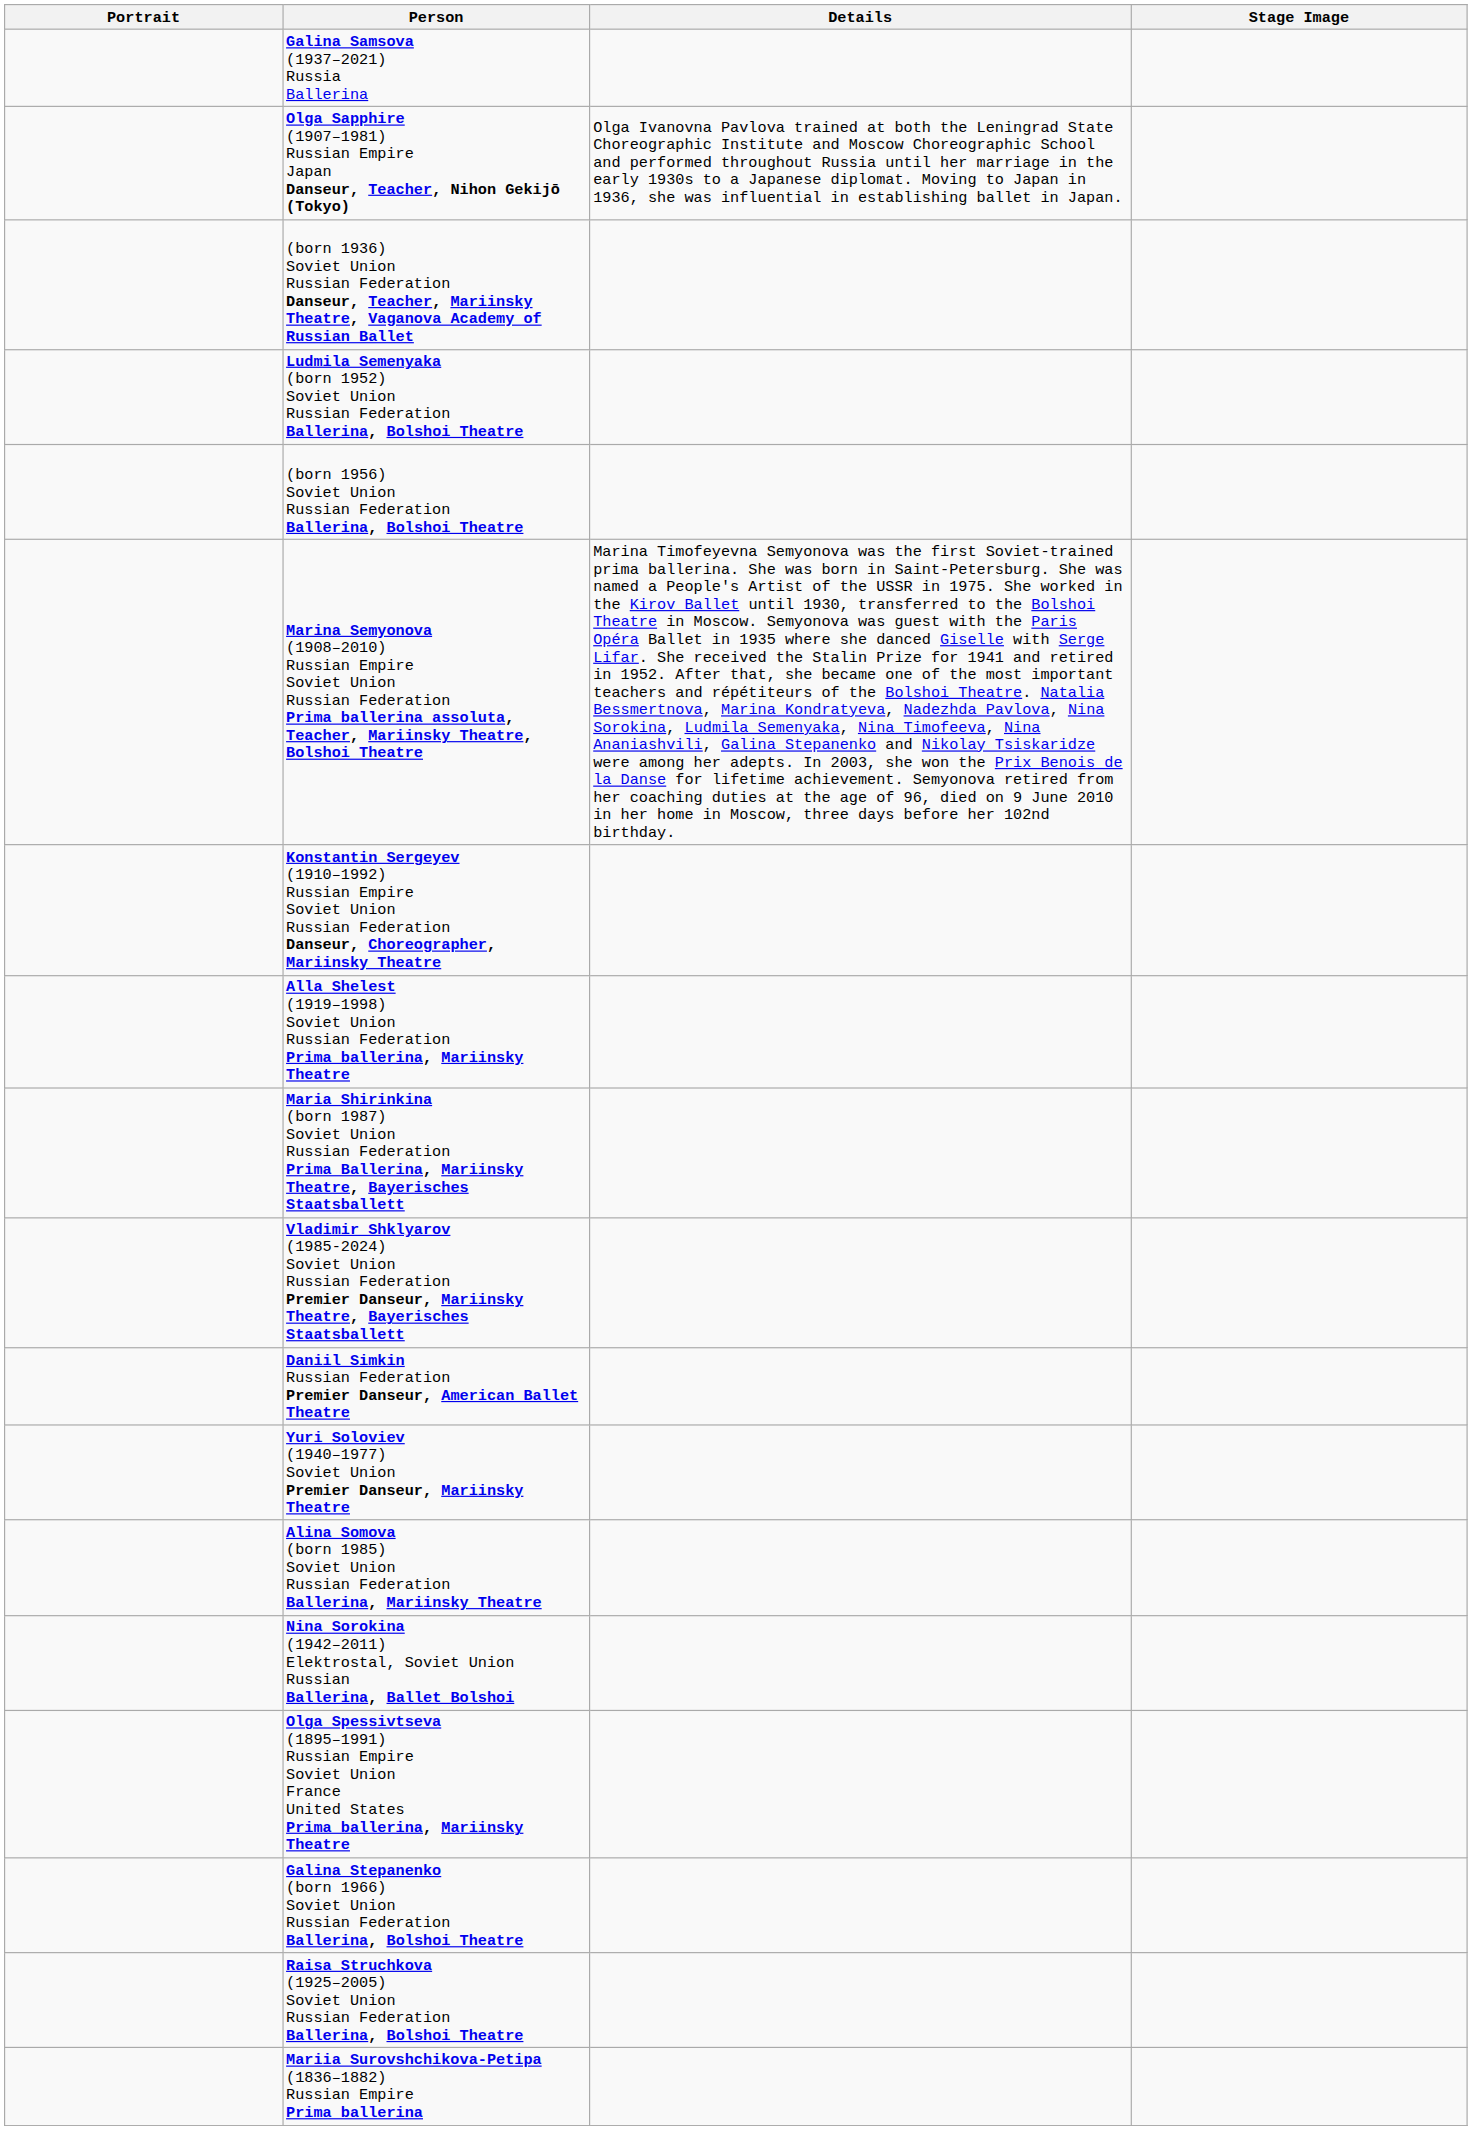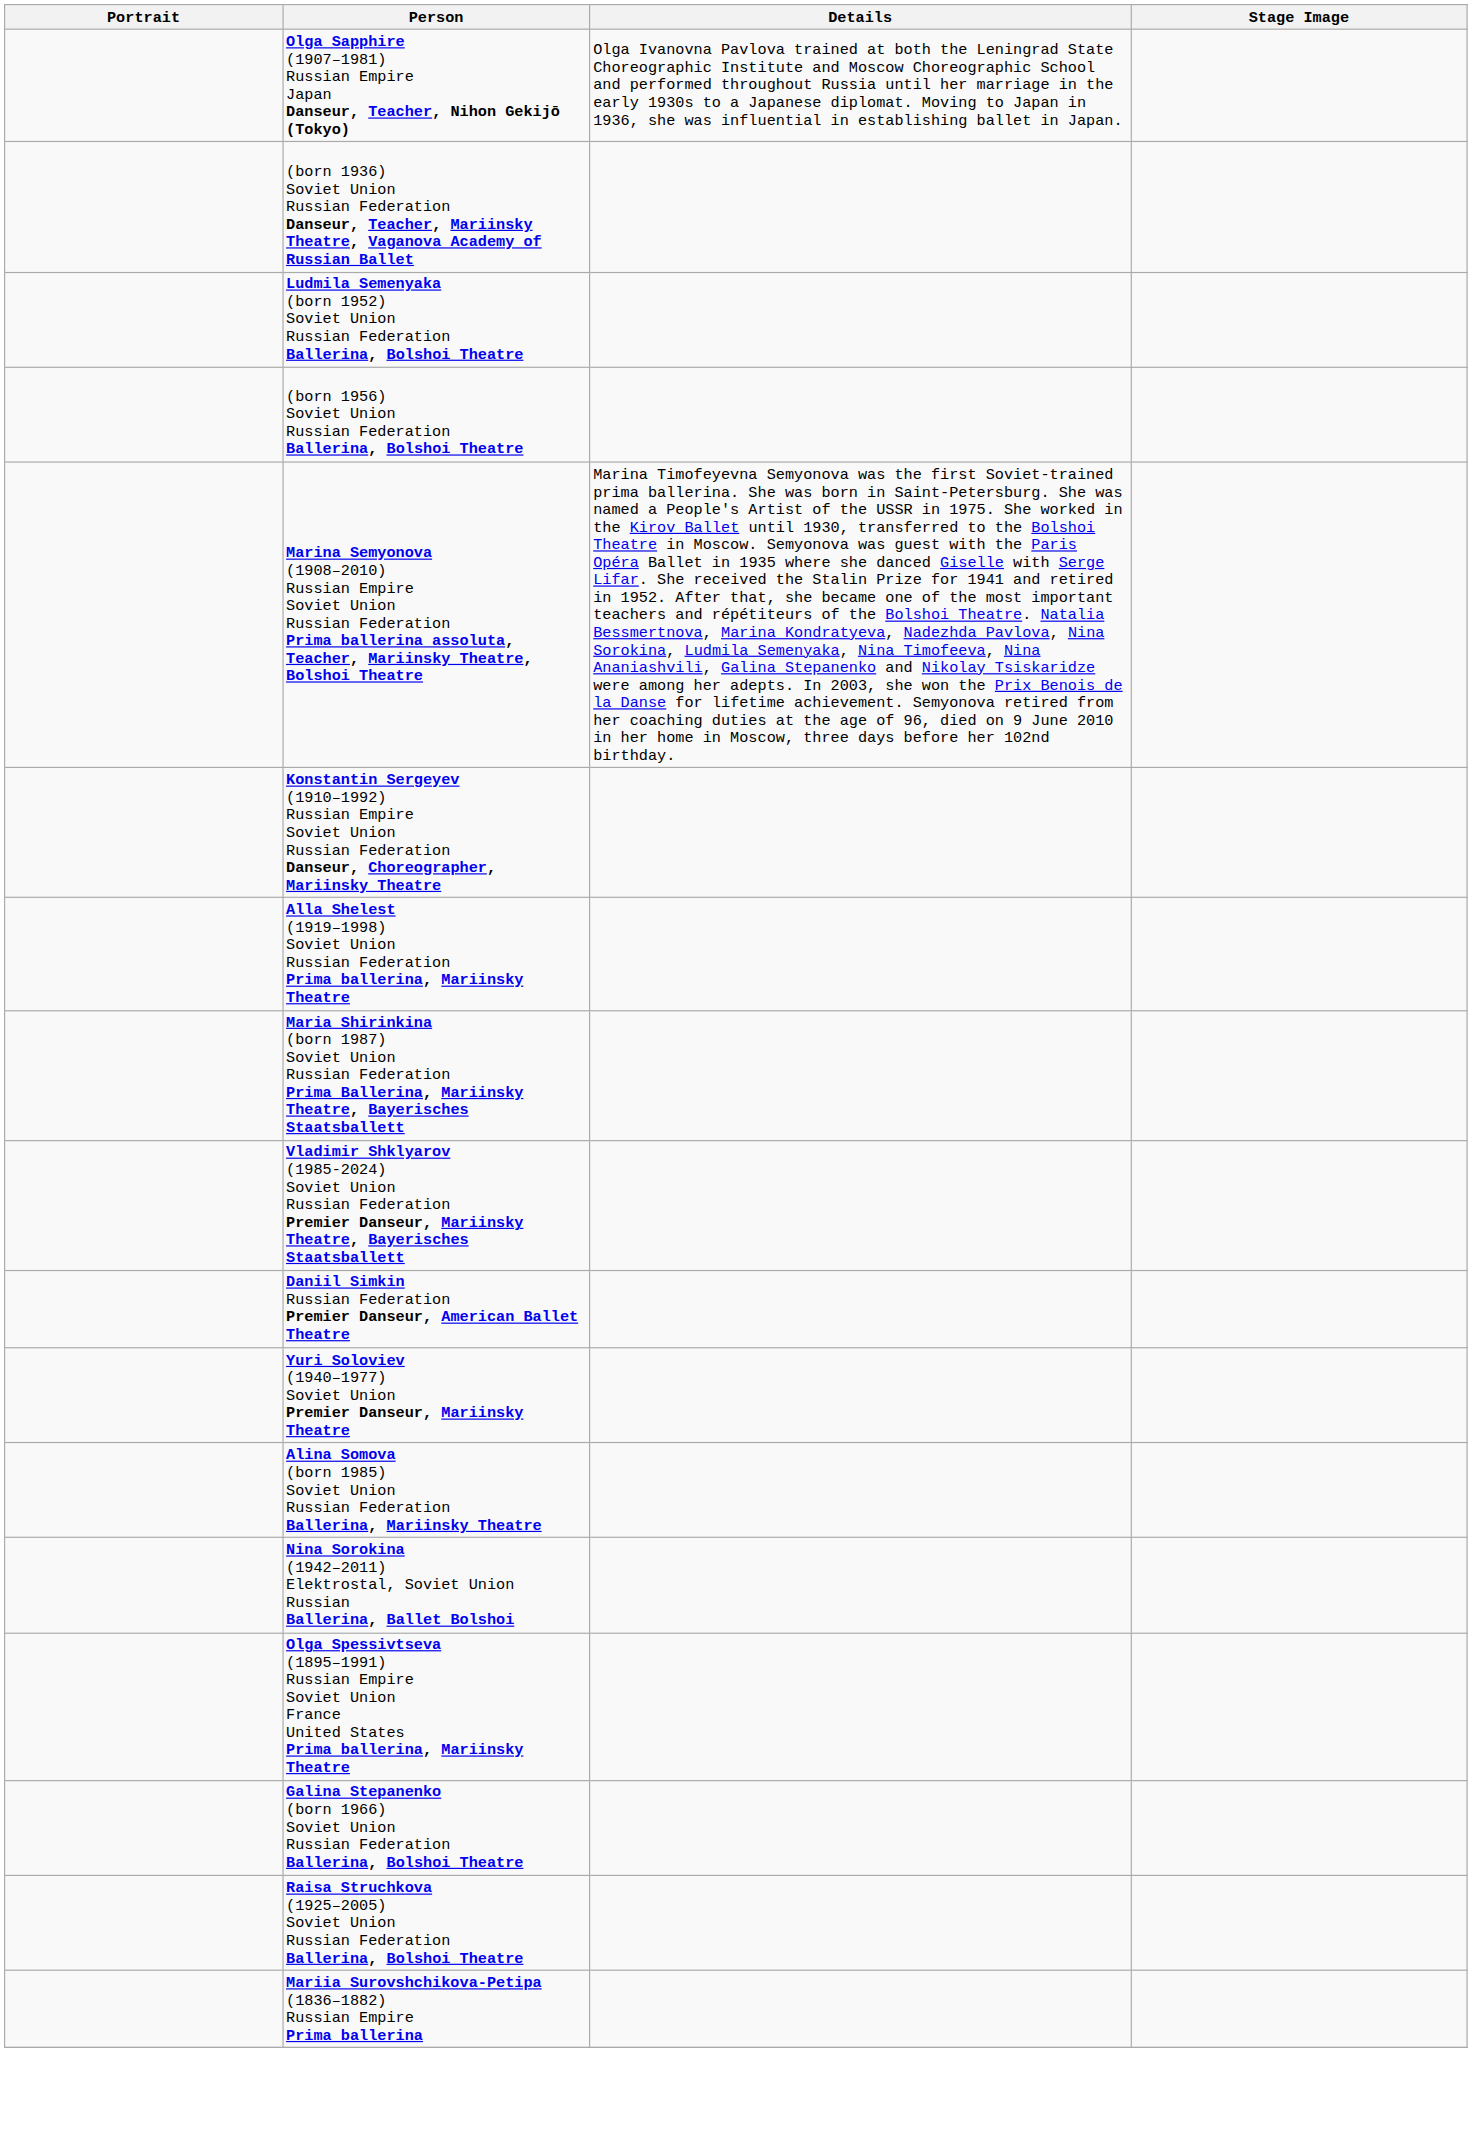- row: Galina Samsova (1937–2021) Russia Ballerina
